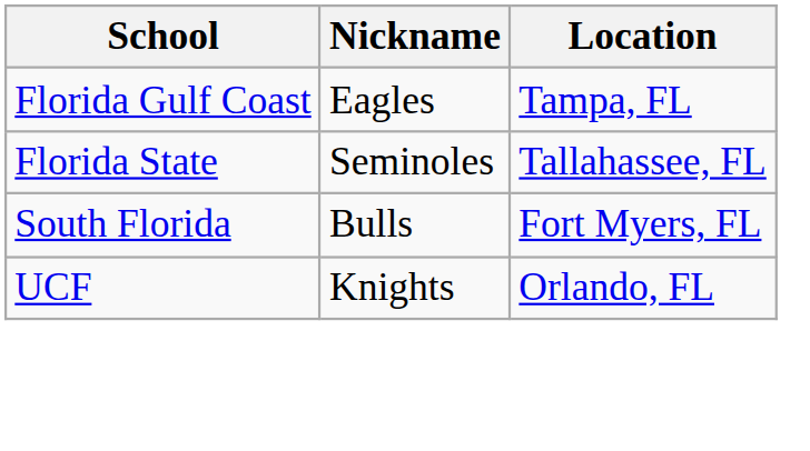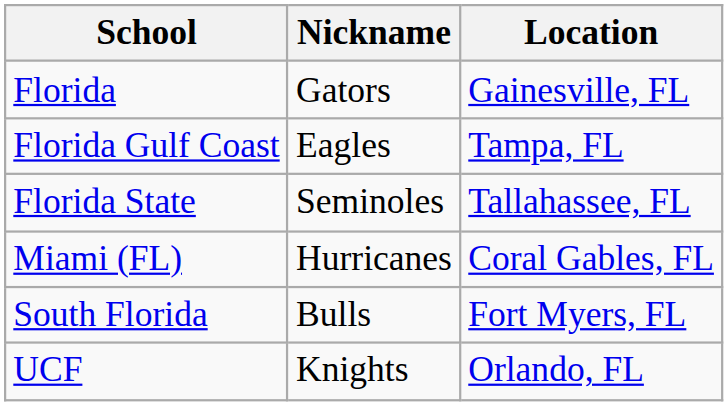+ row: Florida | Gators | Gainesville, FL
+ row: Miami (FL) | Hurricanes | Coral Gables, FL
